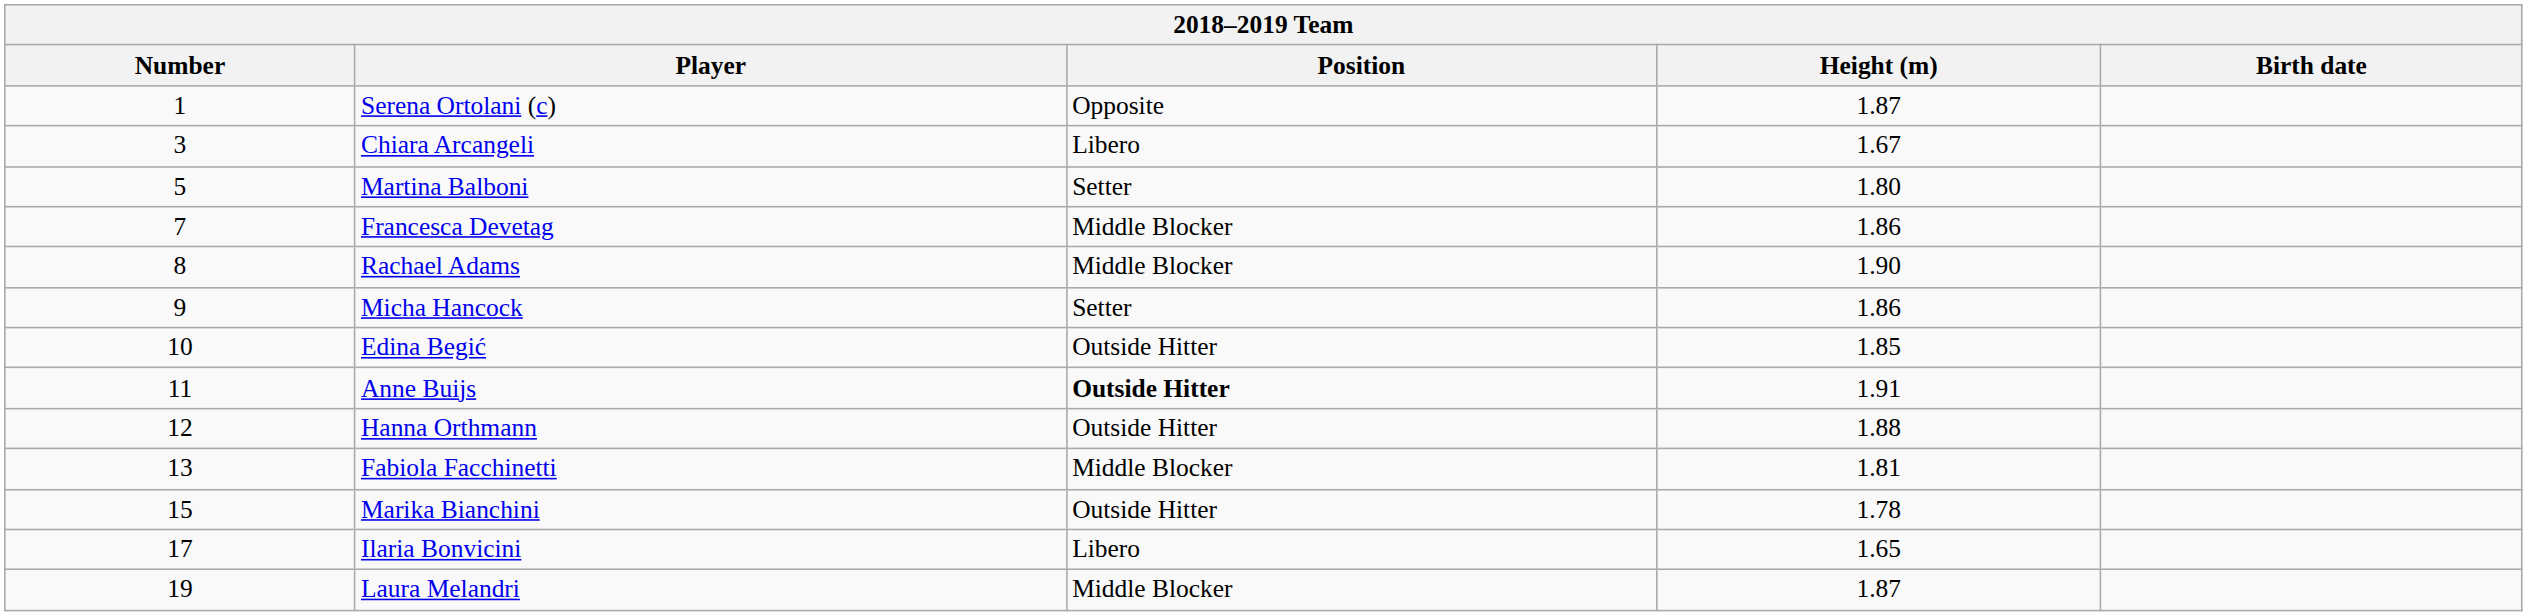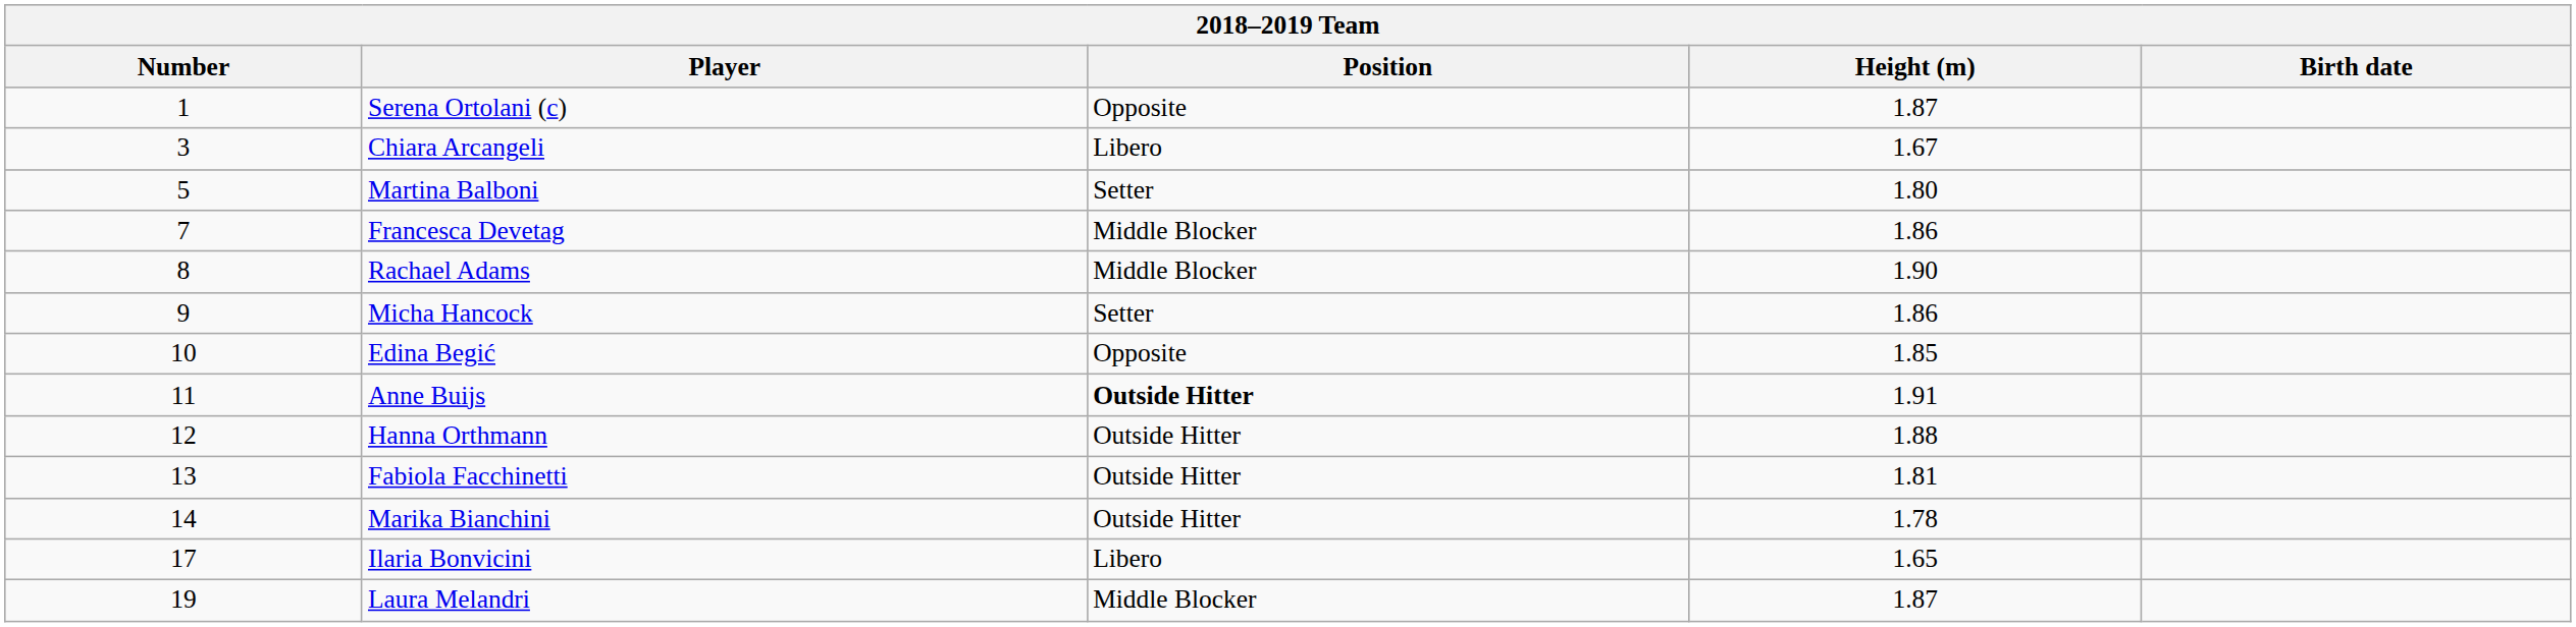Edina Begić | Position: Outside Hitter -> Opposite
Fabiola Facchinetti | Position: Middle Blocker -> Outside Hitter
Marika Bianchini | Number: 15 -> 14
